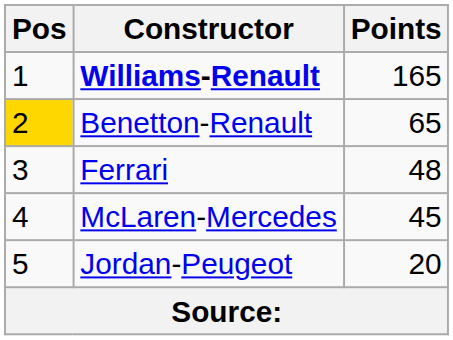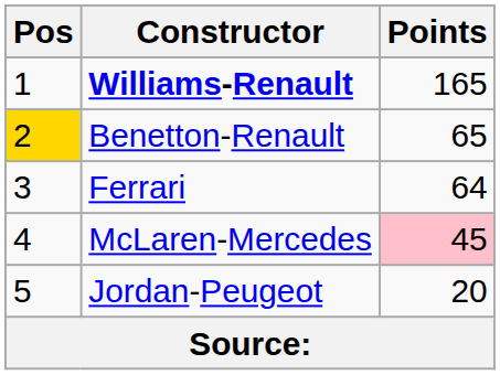Ferrari | Points: 48 -> 64
McLaren-Mercedes | Points: no background -> pink background
